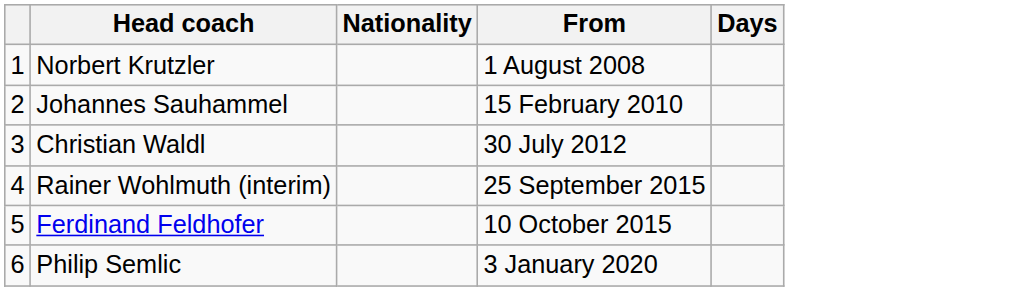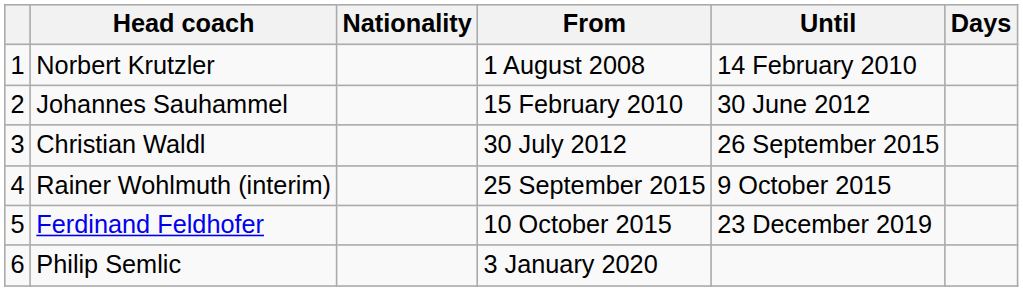+ column: Until | 14 February 2010 | 30 June 2012 | 26 September 2015 | 9 October 2015 | 23 December 2019
